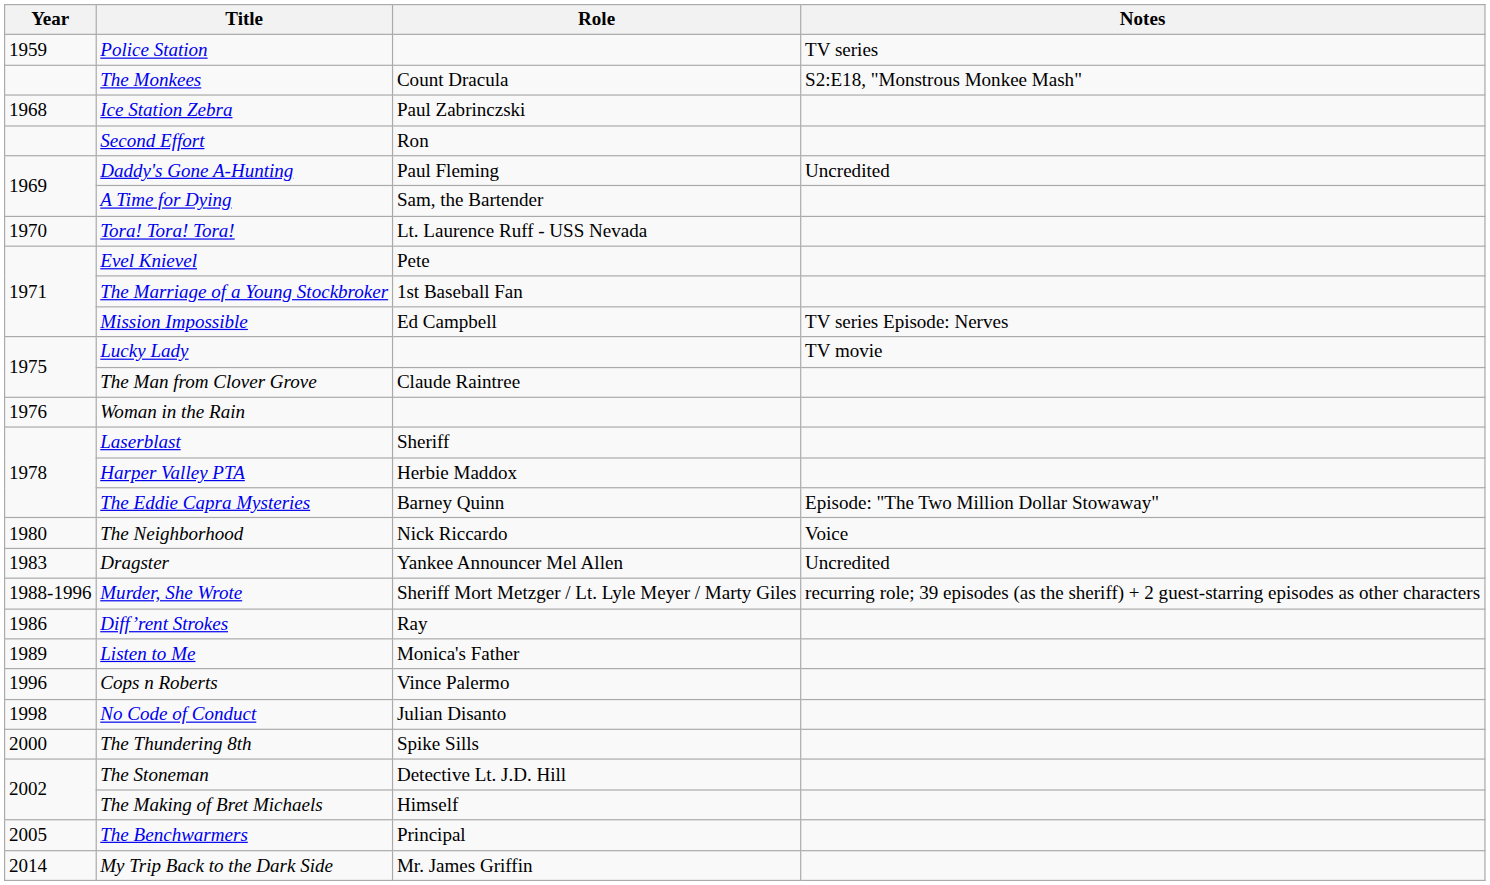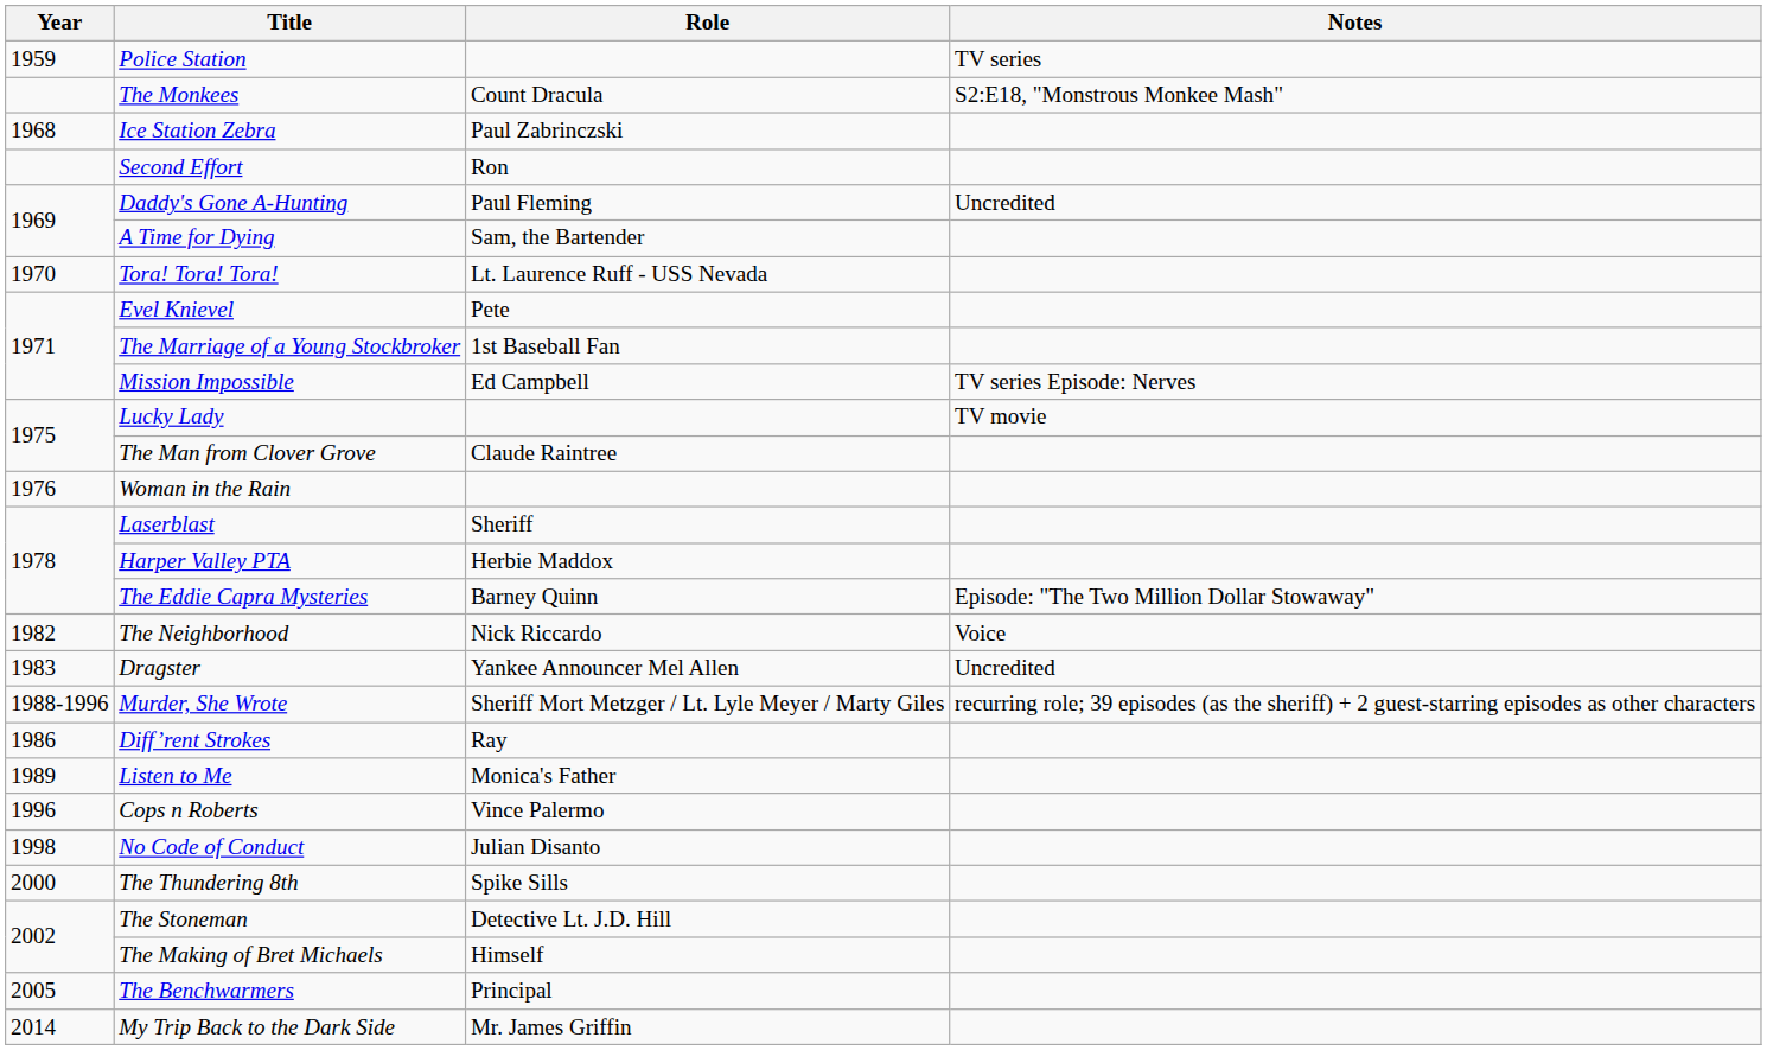The Neighborhood | Year: 1980 -> 1982
